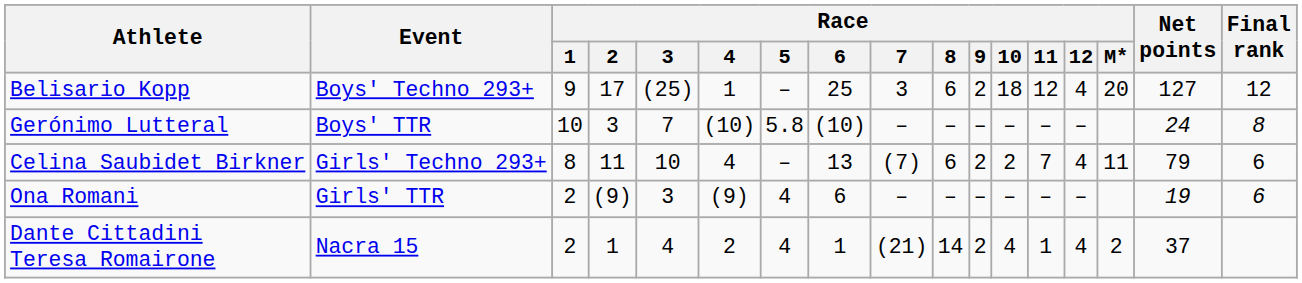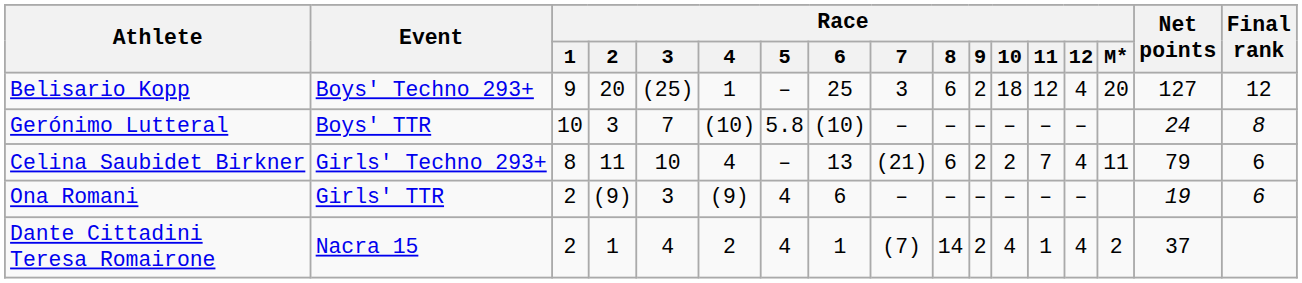Belisario Kopp | Race / 2: 17 -> 20
Celina Saubidet Birkner | Race / 7: (7) -> (21)
Dante Cittadini Teresa Romairone | Race / 7: (21) -> (7)
